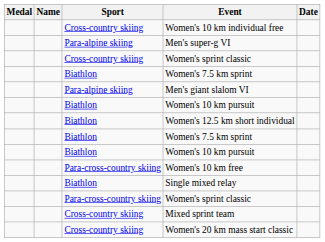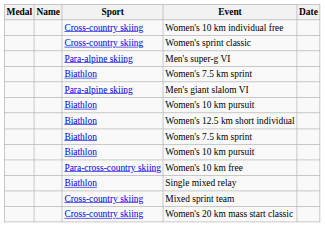rows swapped: Men's super-g VI <-> Cross-country skiing / Women's sprint classic
- row: Para-cross-country skiing | Women's sprint classic
